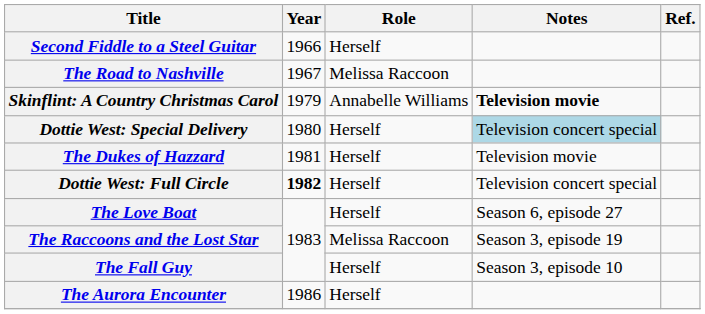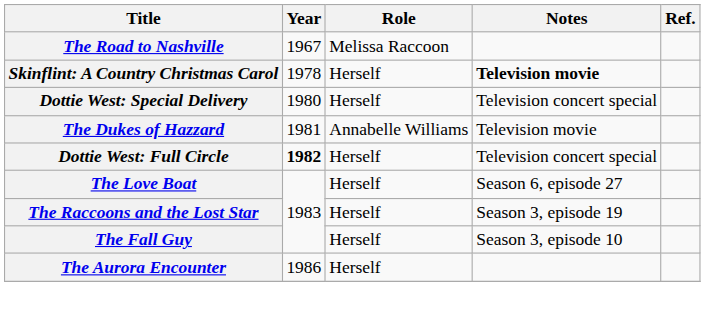- row: Second Fiddle to a Steel Guitar | 1966 | Herself
Skinflint: A Country Christmas Carol | Year: 1979 -> 1978
Skinflint: A Country Christmas Carol | Role: Annabelle Williams -> Herself
Dottie West: Special Delivery | Notes: lightblue background -> no background
The Dukes of Hazzard | Role: Herself -> Annabelle Williams
The Raccoons and the Lost Star | Role: Melissa Raccoon -> Herself
